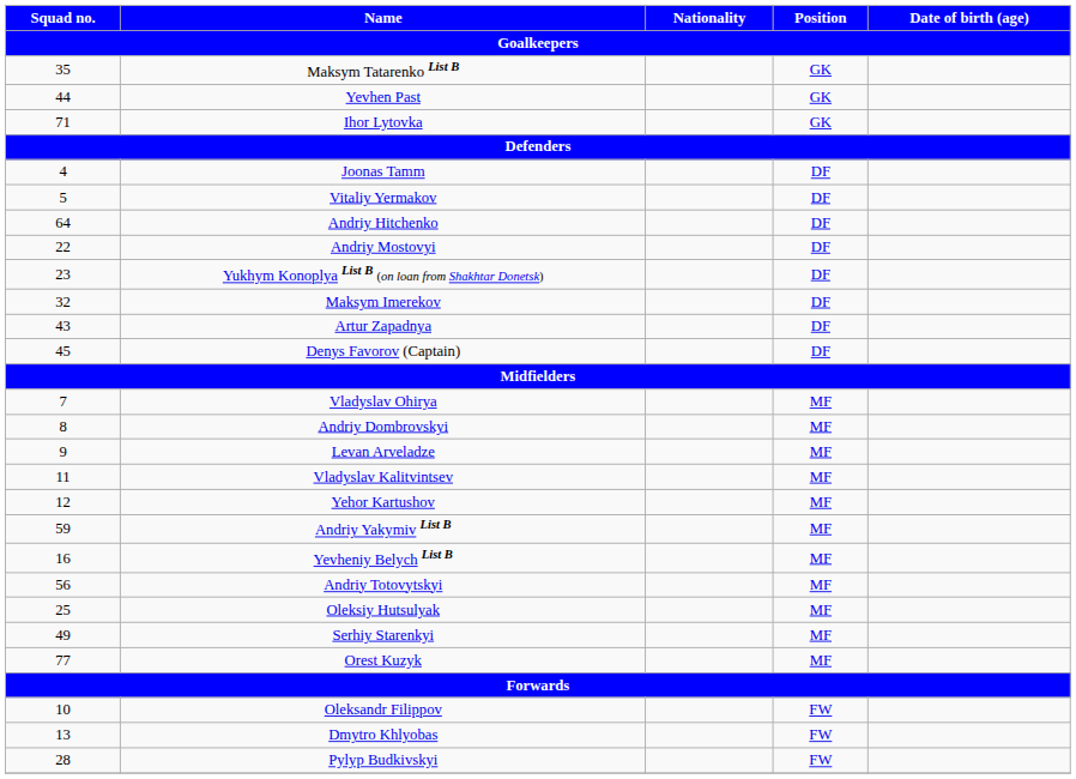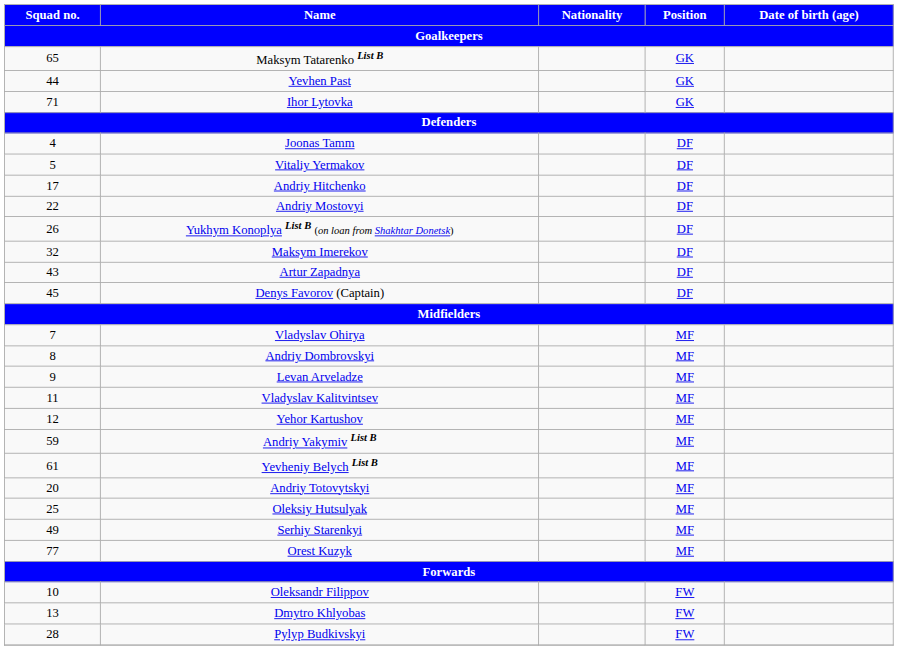Maksym Tatarenko List B | Squad no. / Goalkeepers: 35 -> 65
Andriy Hitchenko | Squad no. / Goalkeepers: 64 -> 17
Yukhym Konoplya List B (on loan from Shakhtar Donetsk) | Squad no. / Goalkeepers: 23 -> 26
Yevheniy Belych List B | Squad no. / Goalkeepers: 16 -> 61
Andriy Totovytskyi | Squad no. / Goalkeepers: 56 -> 20
